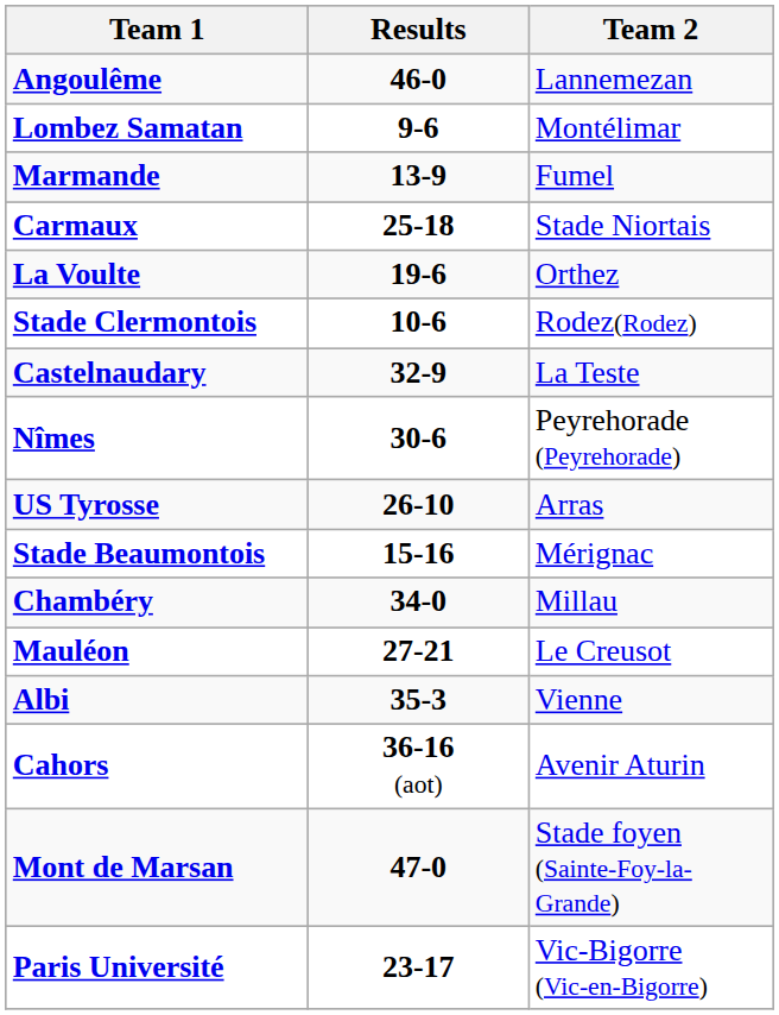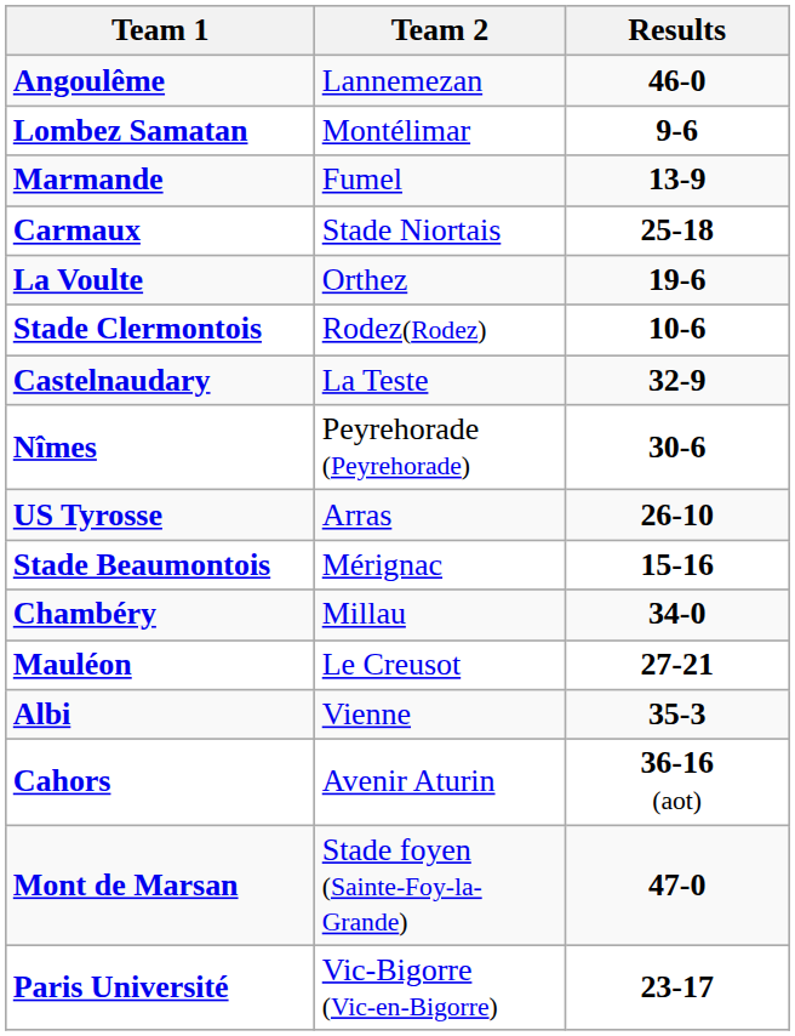columns swapped: Team 2 <-> Results
